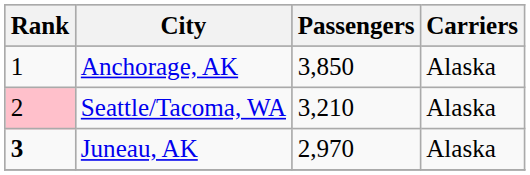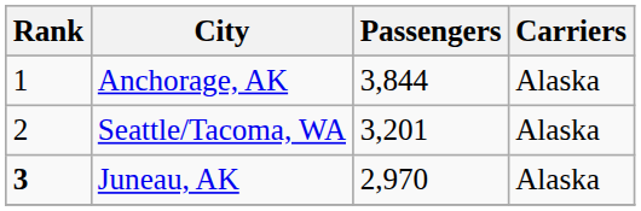Anchorage, AK | Passengers: 3,850 -> 3,844
Seattle/Tacoma, WA | Rank: pink background -> no background
Seattle/Tacoma, WA | Passengers: 3,210 -> 3,201
